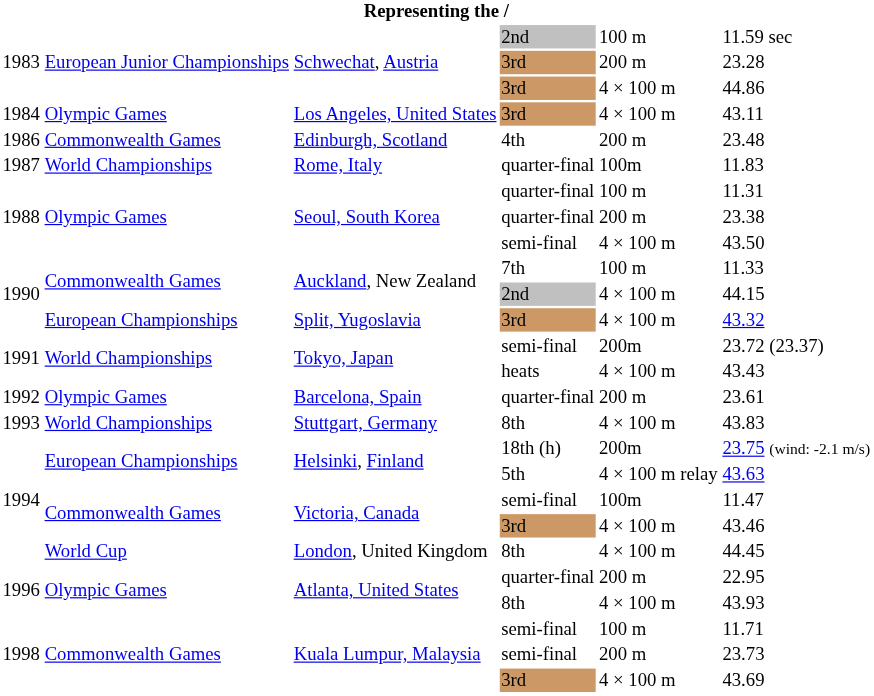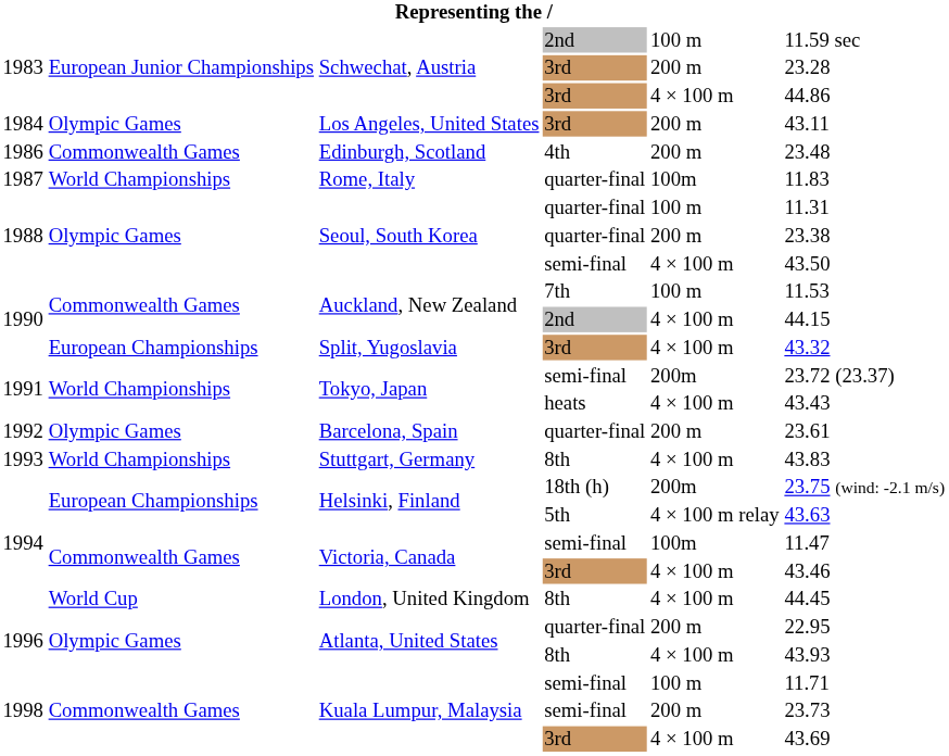Los Angeles, United States | column 5: 4 × 100 m -> 200 m
Auckland, New Zealand / 7th | column 6: 11.33 -> 11.53
